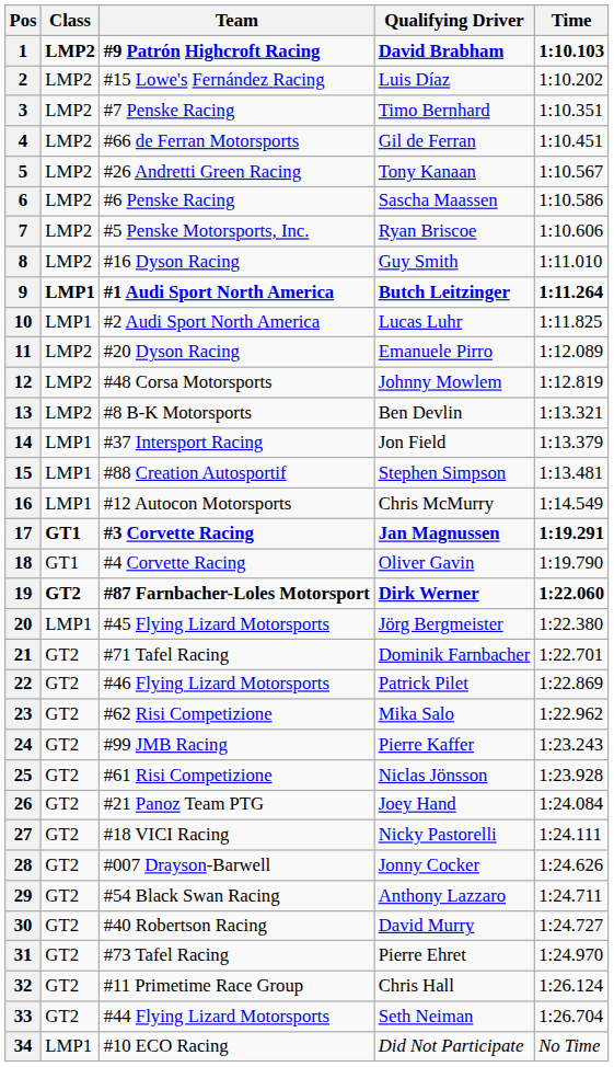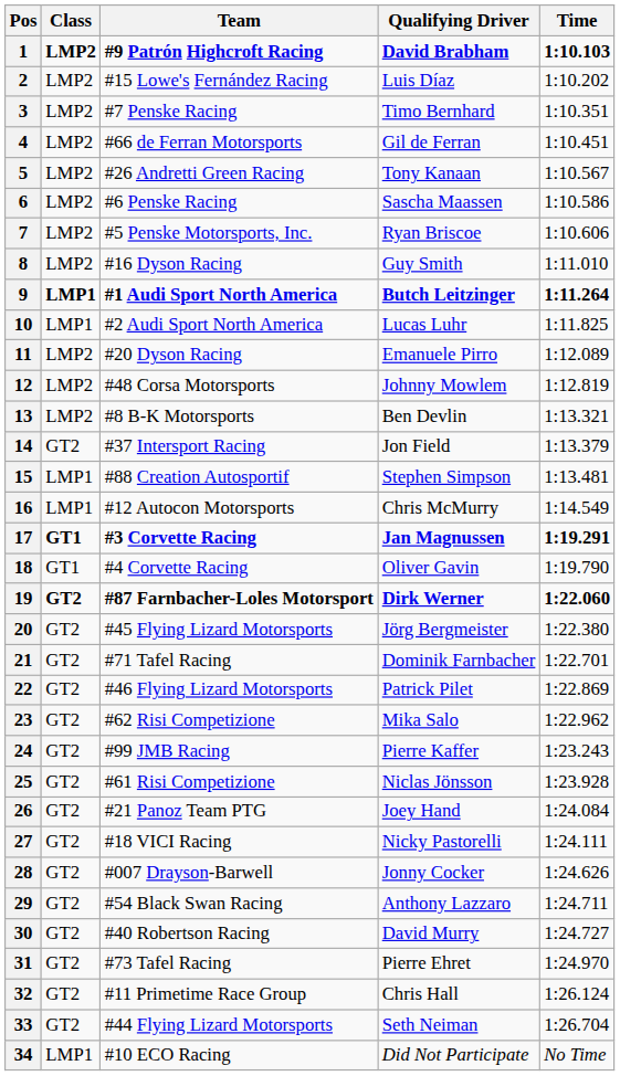14 | Class: LMP1 -> GT2
20 | Class: LMP1 -> GT2
